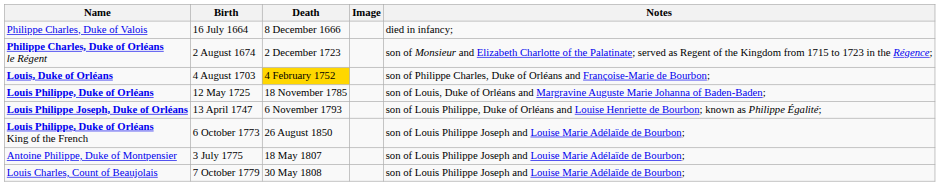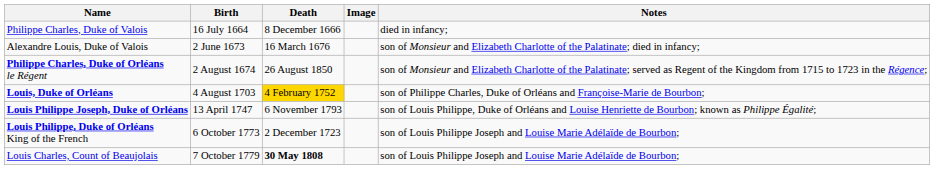+ row: Alexandre Louis, Duke of Valois | 2 June 1673 | 16 March 1676 | son of Monsieur and Elizabeth Charlotte of the Palatinate; died in infancy;
Philippe Charles, Duke of Orléans le Régent | Death: 2 December 1723 -> 26 August 1850
- row: Louis Philippe, Duke of Orléans | 12 May 1725 | 18 November 1785 | son of Louis, Duke of Orléans and Margravine Auguste Marie Johanna of Baden-Baden;
Louis Philippe, Duke of Orléans King of the French | Death: 26 August 1850 -> 2 December 1723
- row: Antoine Philippe, Duke of Montpensier | 3 July 1775 | 18 May 1807 | son of Louis Philippe Joseph and Louise Marie Adélaïde de Bourbon;
Louis Charles, Count of Beaujolais | Death: normal -> bold
